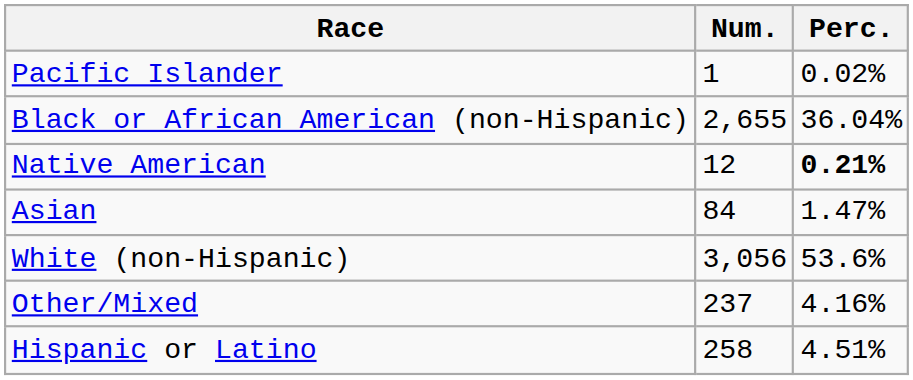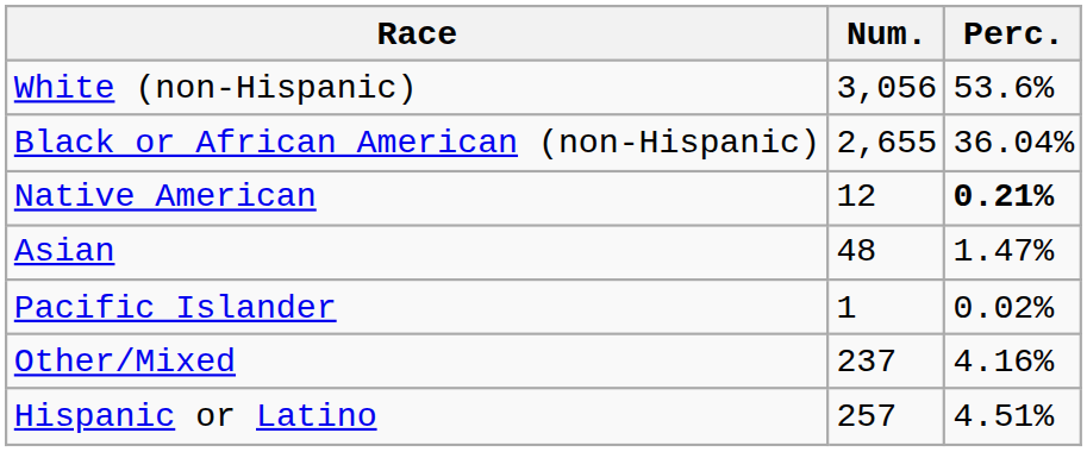rows swapped: White (non-Hispanic) <-> Pacific Islander
Asian | Num.: 84 -> 48
Hispanic or Latino | Num.: 258 -> 257
